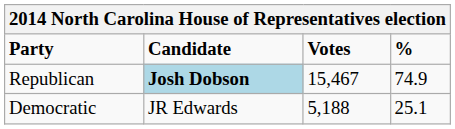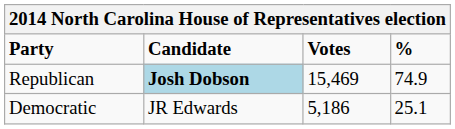Republican | Votes: 15,467 -> 15,469
Democratic | Votes: 5,188 -> 5,186
